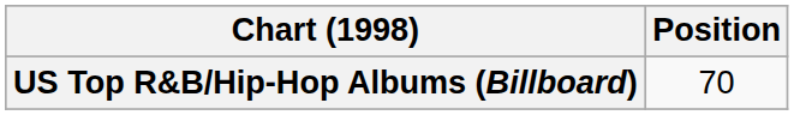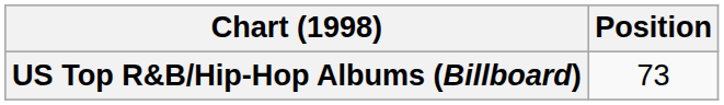US Top R&B/Hip-Hop Albums (Billboard) | Position: 70 -> 73
